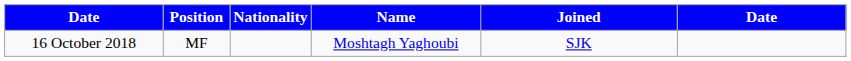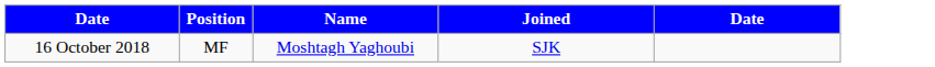- column: Nationality
